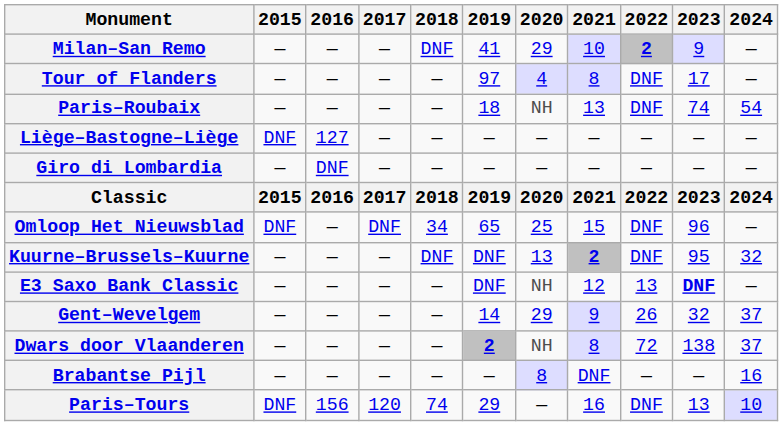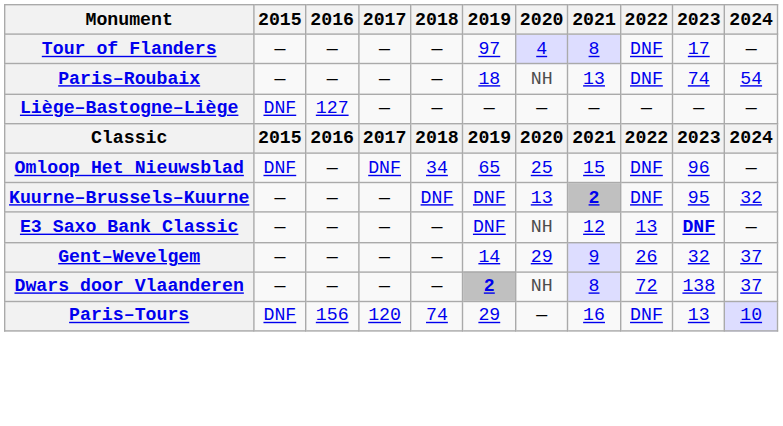- row: Milan–San Remo | — | — | — | DNF | 41 | 29 | 10 | 2 | 9 | —
- row: Giro di Lombardia | — | DNF | — | — | — | — | — | — | — | —
- row: Brabantse Pijl | — | — | — | — | — | 8 | DNF | — | — | 16
